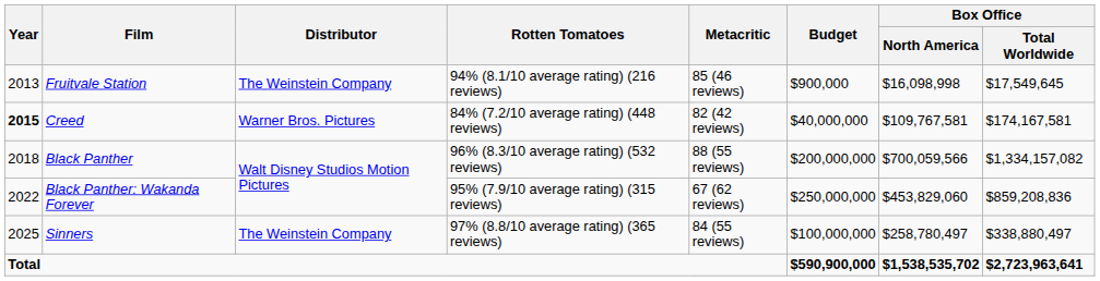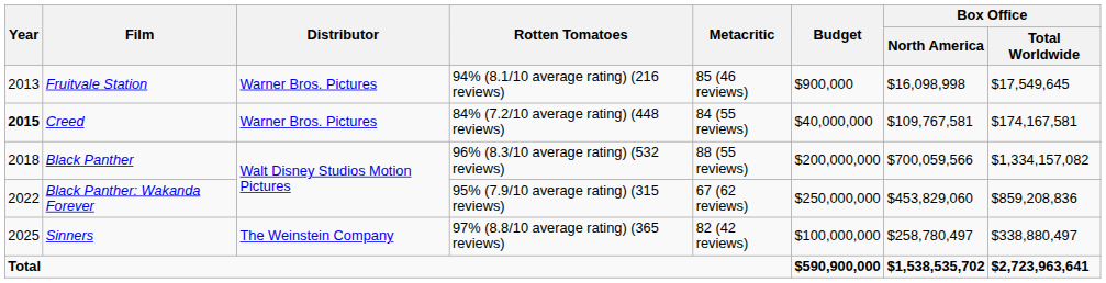Fruitvale Station | Distributor: The Weinstein Company -> Warner Bros. Pictures
Creed | Metacritic: 82 (42 reviews) -> 84 (55 reviews)
Sinners | Metacritic: 84 (55 reviews) -> 82 (42 reviews)
